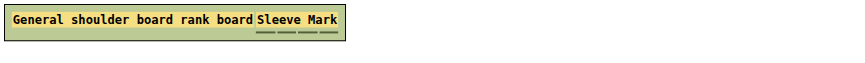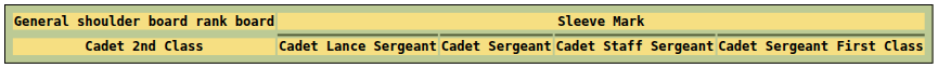+ row: Cadet 2nd Class | Cadet Lance Sergeant | Cadet Sergeant | Cadet Staff Sergeant | Cadet Sergeant First Class
